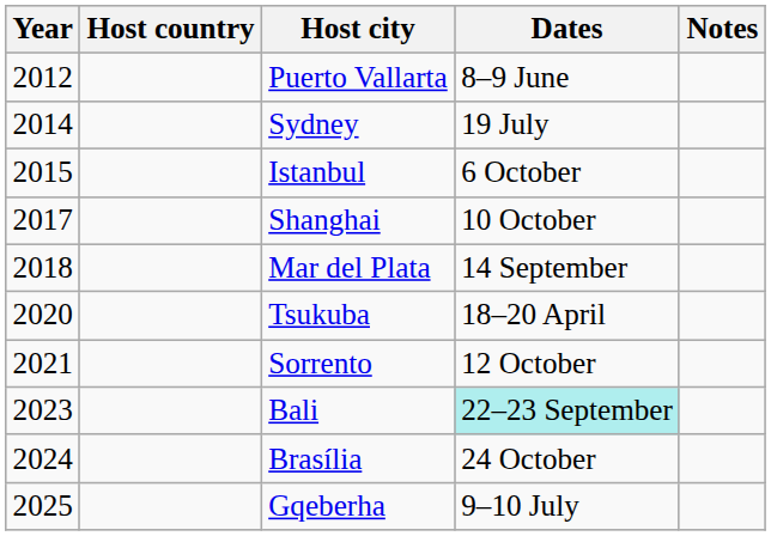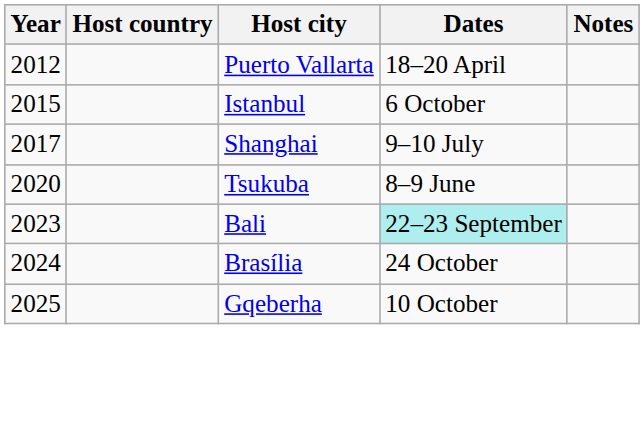Puerto Vallarta | Dates: 8–9 June -> 18–20 April
- row: 2014 | Sydney | 19 July
Shanghai | Dates: 10 October -> 9–10 July
- row: 2018 | Mar del Plata | 14 September
Tsukuba | Dates: 18–20 April -> 8–9 June
- row: 2021 | Sorrento | 12 October
Gqeberha | Dates: 9–10 July -> 10 October
